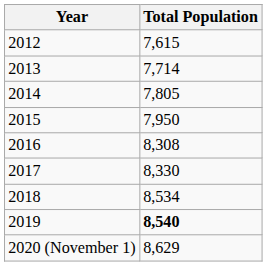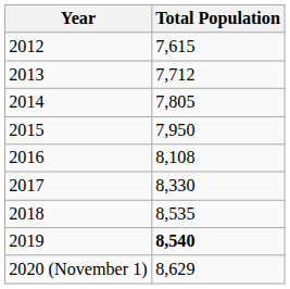2013 | Total Population: 7,714 -> 7,712
2016 | Total Population: 8,308 -> 8,108
2018 | Total Population: 8,534 -> 8,535
